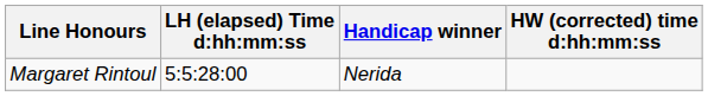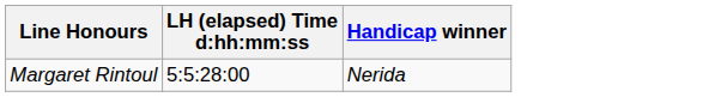- column: HW (corrected) time d:hh:mm:ss
